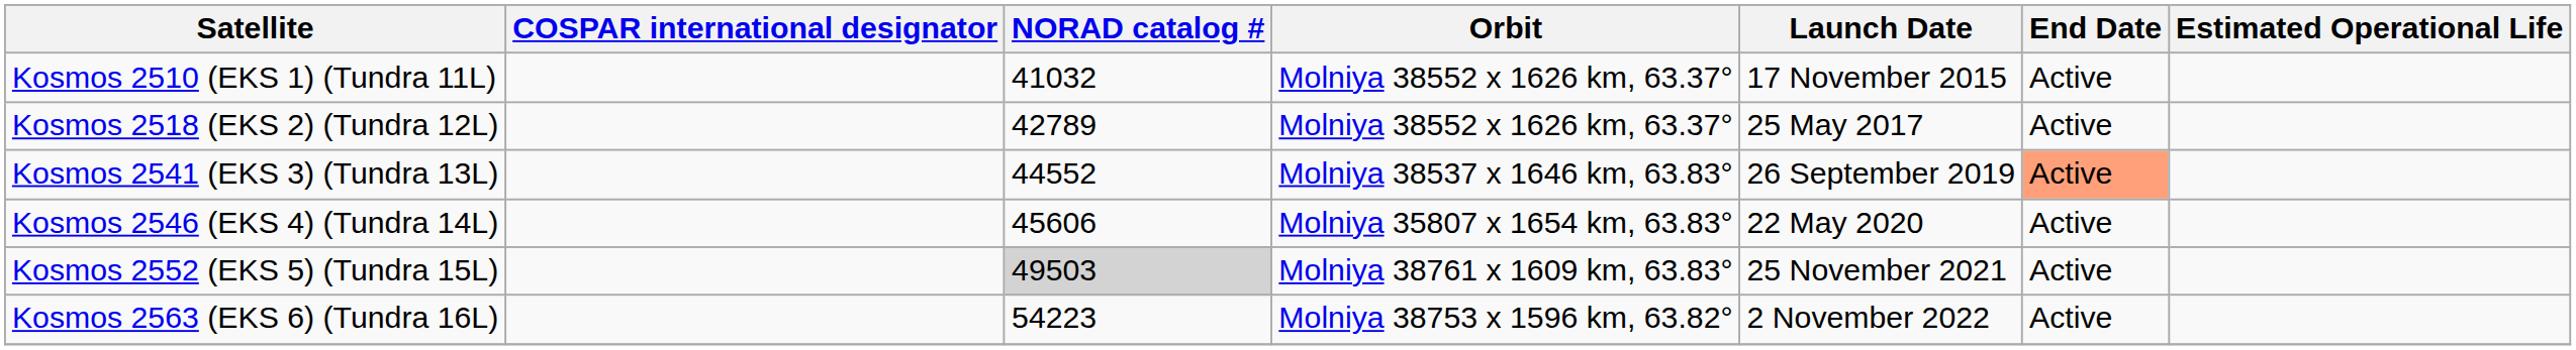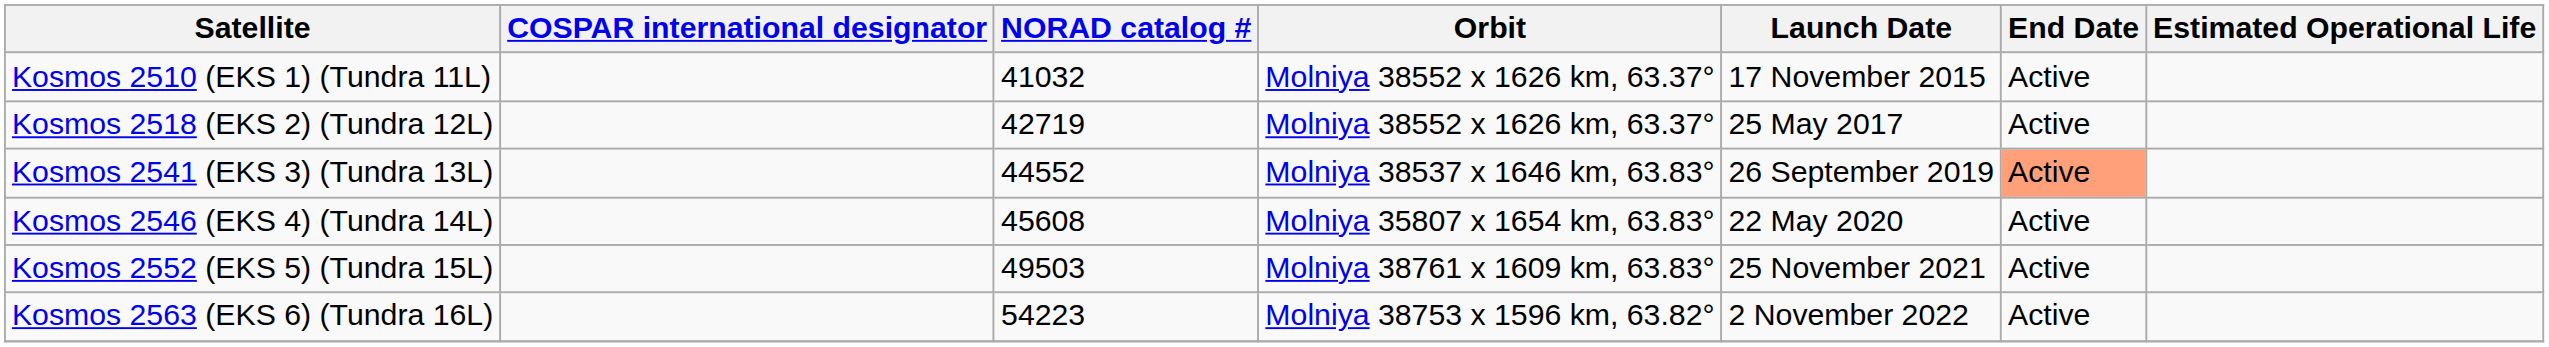Kosmos 2518 (EKS 2) (Tundra 12L) | NORAD catalog #: 42789 -> 42719
Kosmos 2546 (EKS 4) (Tundra 14L) | NORAD catalog #: 45606 -> 45608
Kosmos 2552 (EKS 5) (Tundra 15L) | NORAD catalog #: lightgrey background -> no background
